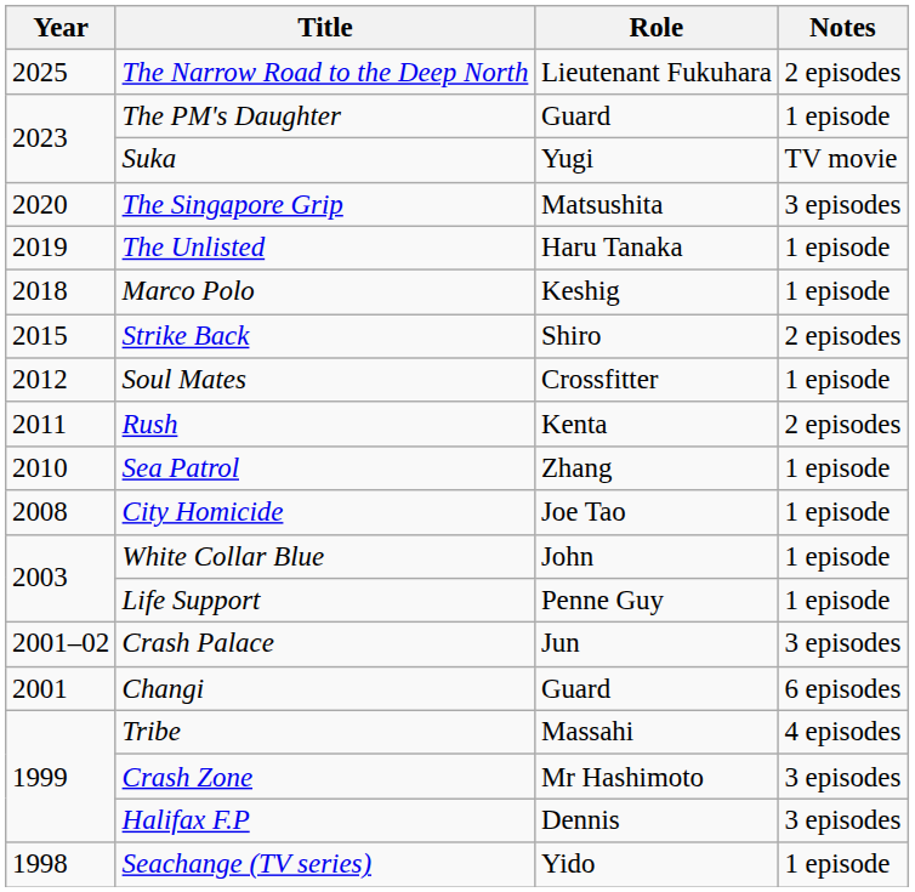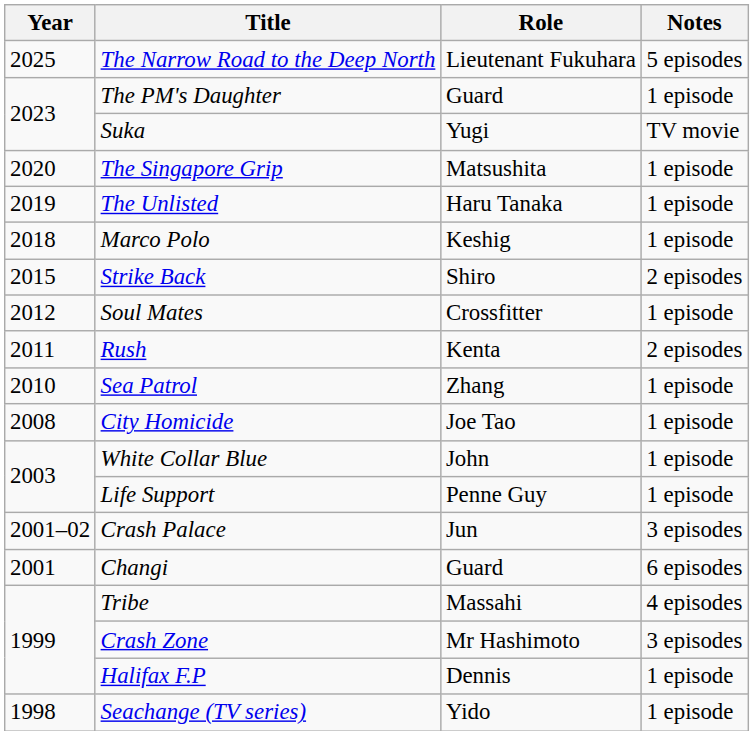The Narrow Road to the Deep North | Notes: 2 episodes -> 5 episodes
The Singapore Grip | Notes: 3 episodes -> 1 episode
Halifax F.P | Notes: 3 episodes -> 1 episode
